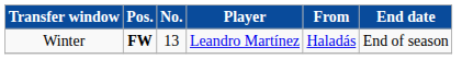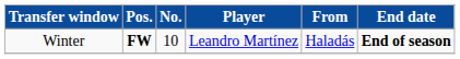Winter | No.: 13 -> 10
Winter | End date: normal -> bold
